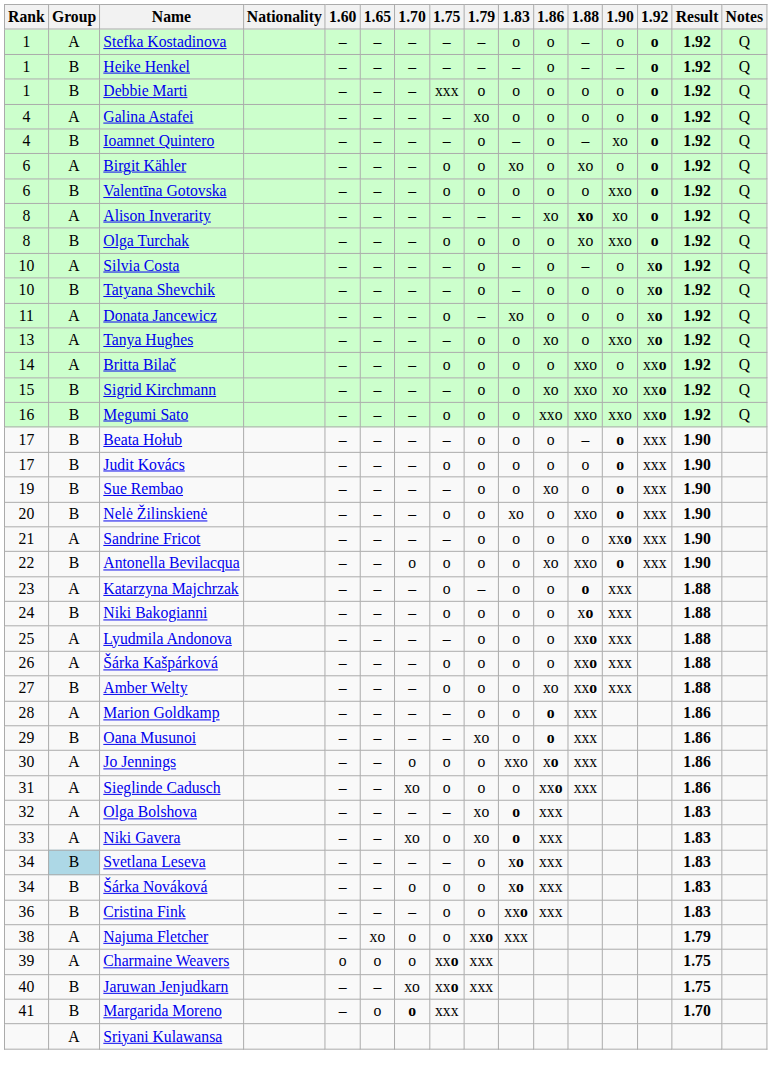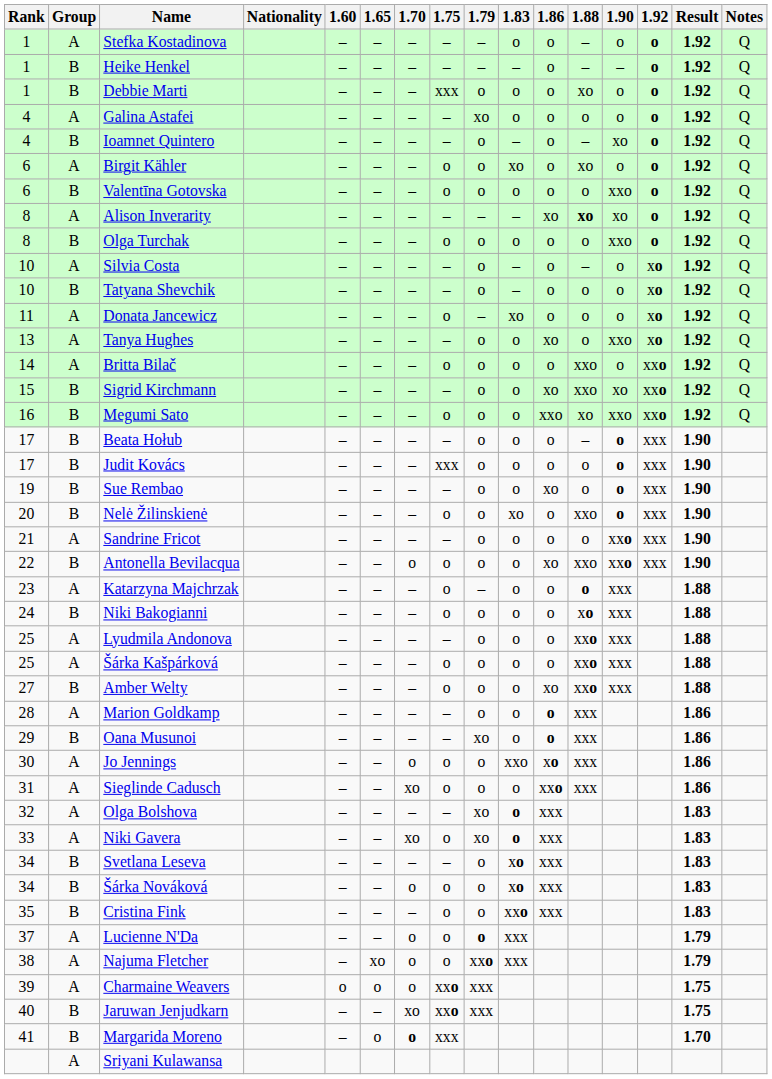Debbie Marti | 1.88: o -> xo
Olga Turchak | 1.88: xo -> o
Megumi Sato | 1.88: xxo -> xo
Judit Kovács | 1.75: o -> xxx
Antonella Bevilacqua | 1.90: o -> xxo
Šárka Kašpárková | Rank: 26 -> 25
Svetlana Leseva | Group: lightblue background -> no background
Cristina Fink | Rank: 36 -> 35
+ row: 37 | A | Lucienne N'Da | – | – | o | o | o | xxx | 1.79
